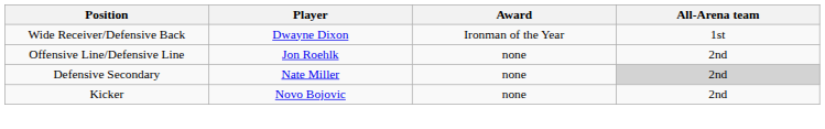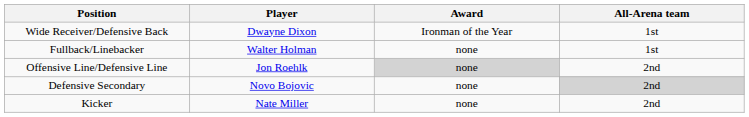+ row: Fullback/Linebacker | Walter Holman | none | 1st
Offensive Line/Defensive Line | Award: no background -> lightgrey background
Defensive Secondary | Player: Nate Miller -> Novo Bojovic
Kicker | Player: Novo Bojovic -> Nate Miller
